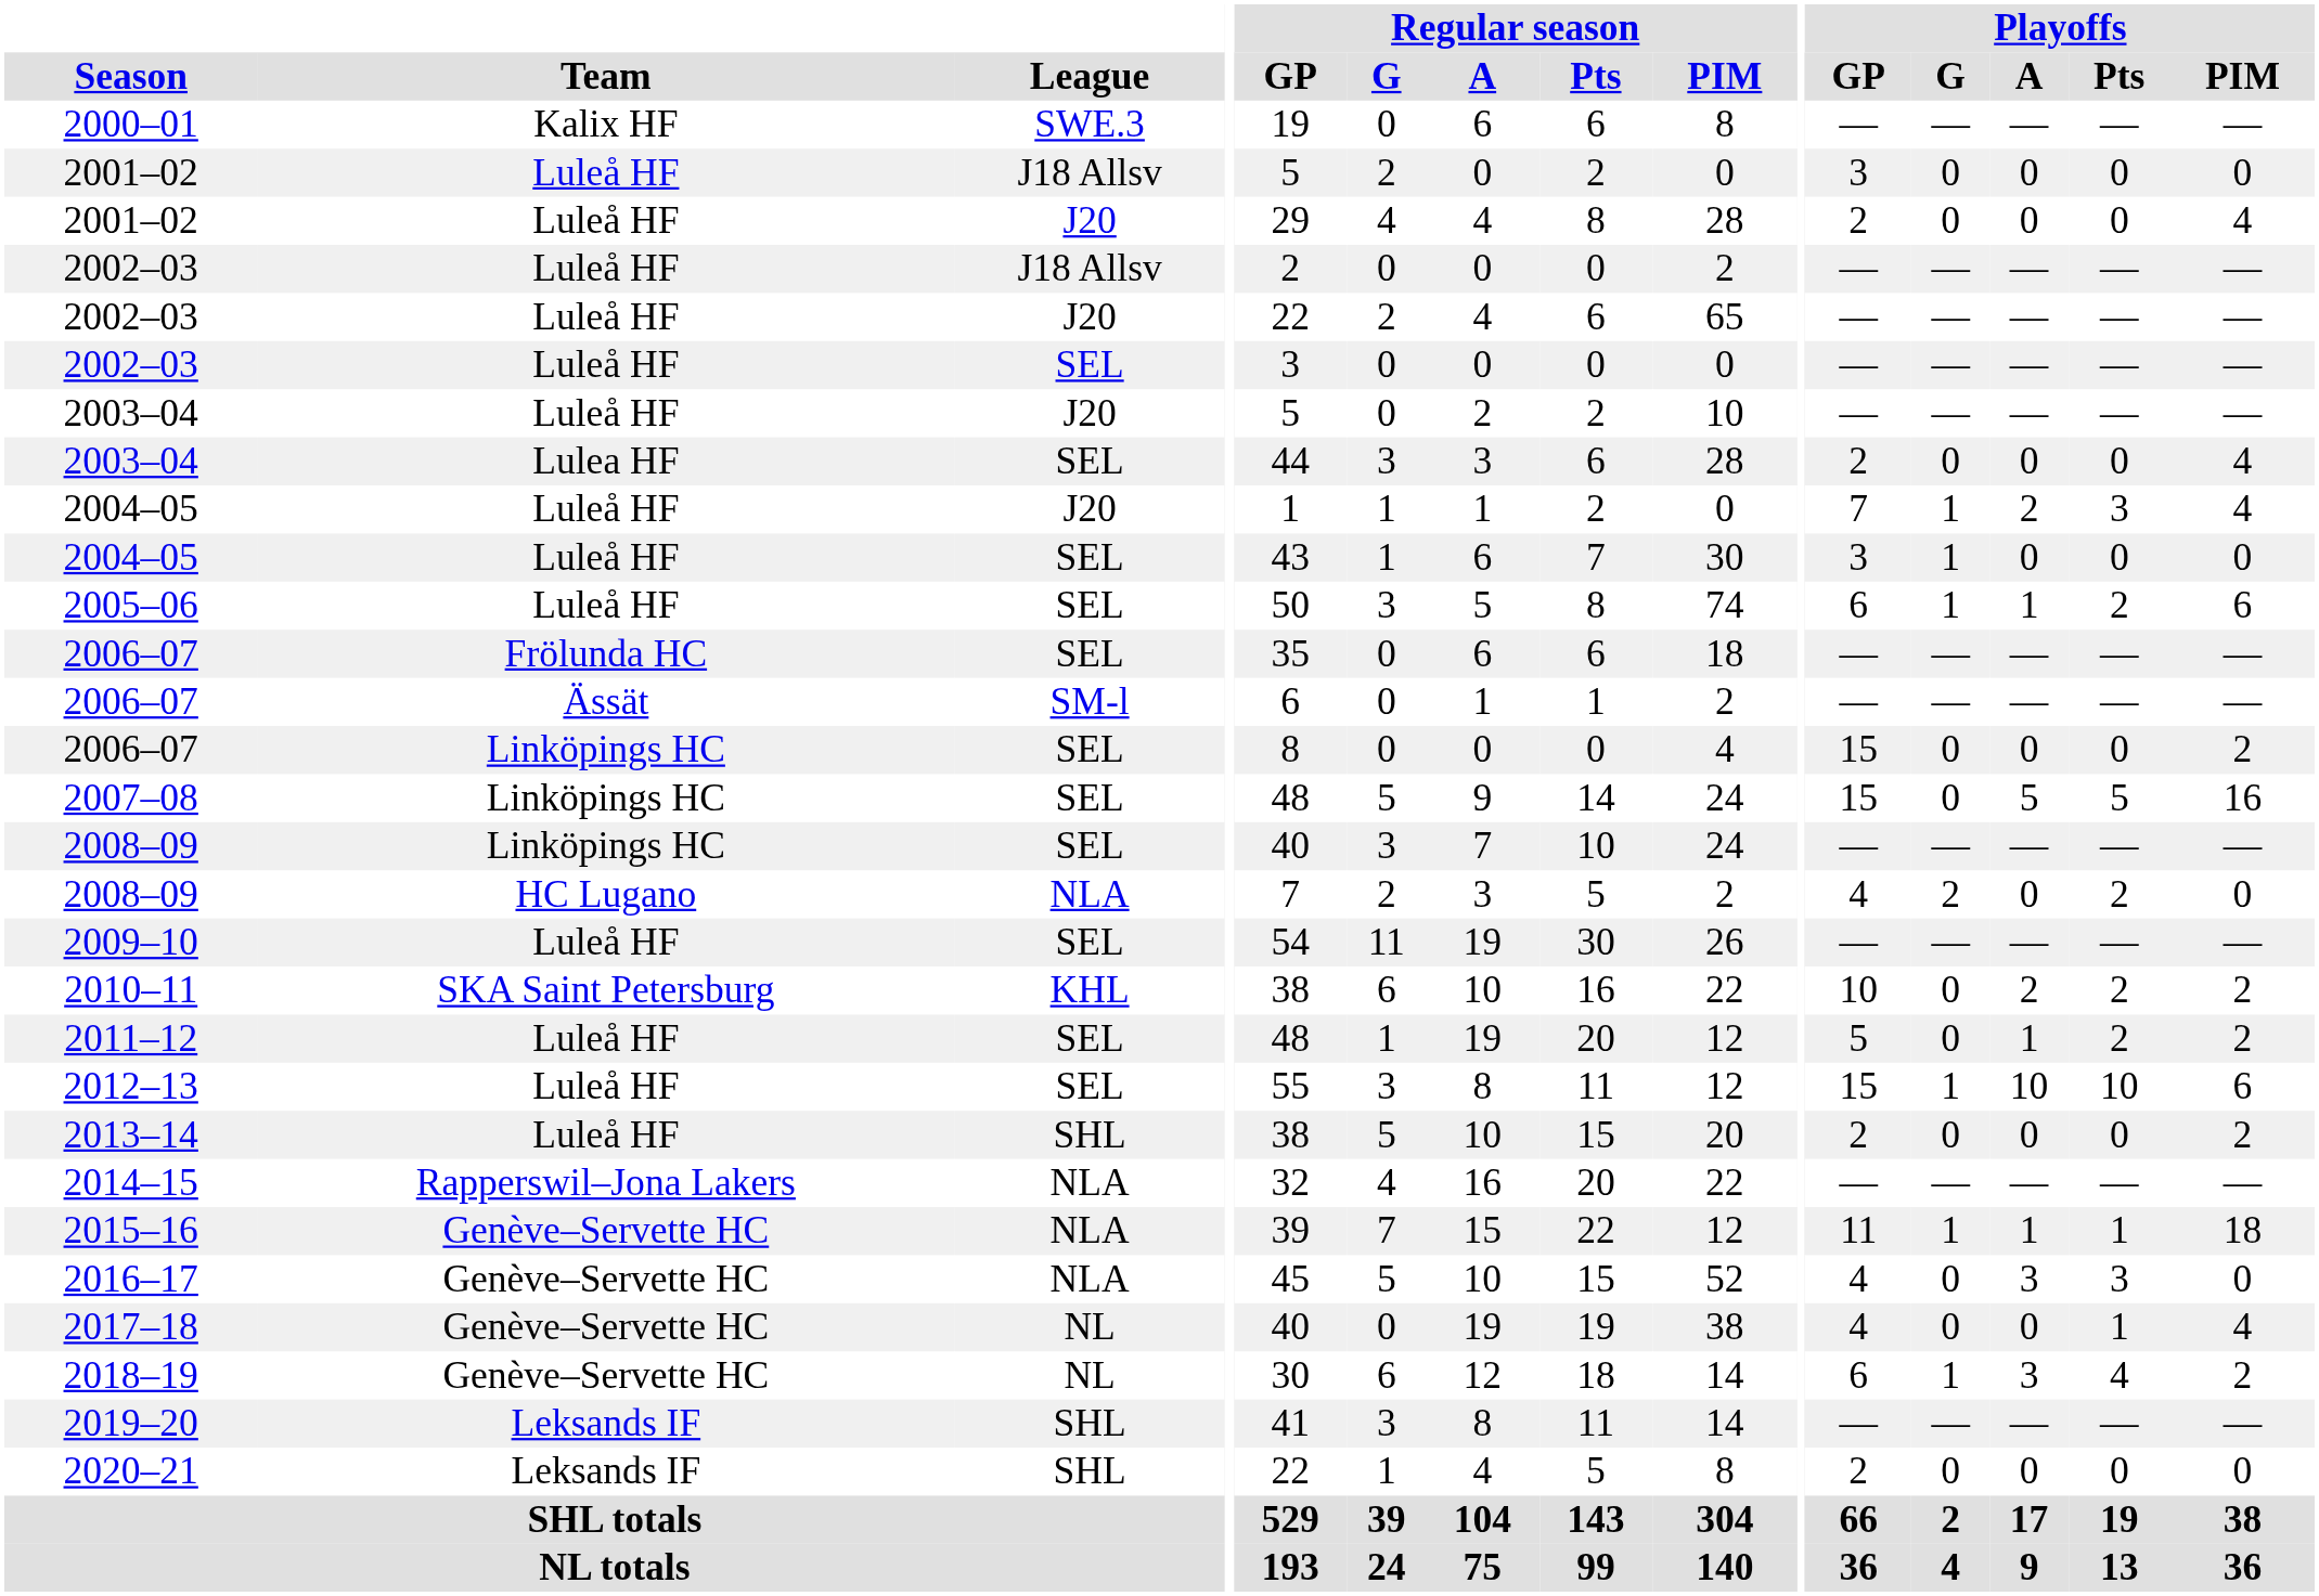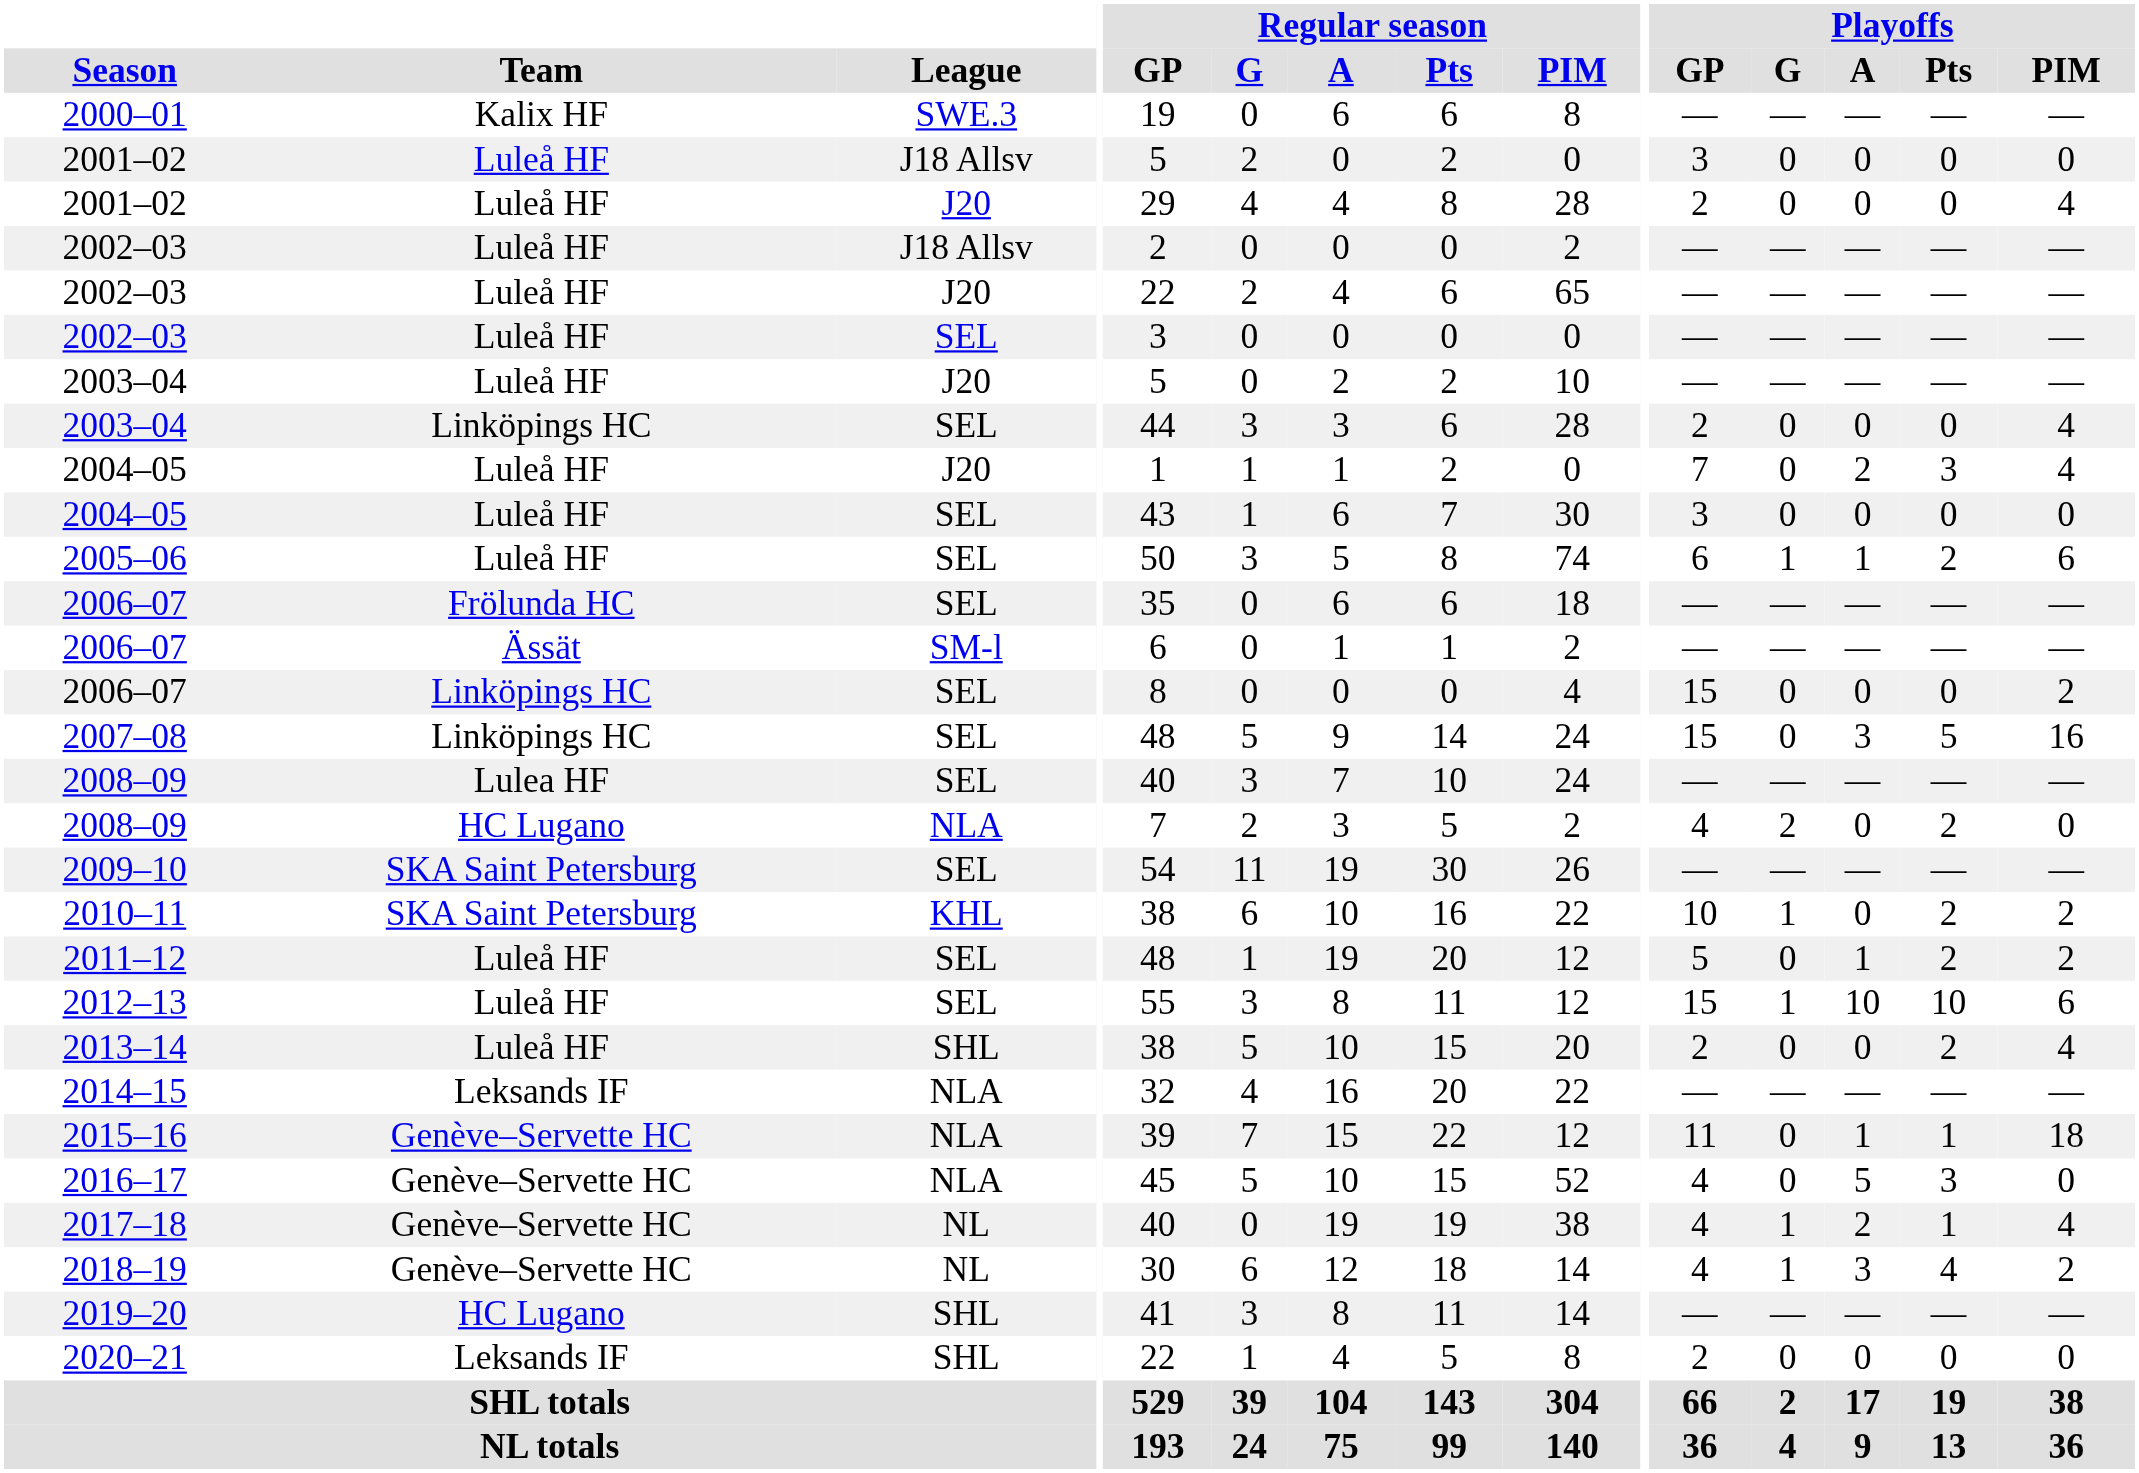2003–04 / SEL | Team: Lulea HF -> Linköpings HC
2004–05 / J20 | Playoffs / G: 1 -> 0
2004–05 / SEL | Playoffs / G: 1 -> 0
2007–08 | Playoffs / A: 5 -> 3
2008–09 / SEL | Team: Linköpings HC -> Lulea HF
2009–10 | Team: Luleå HF -> SKA Saint Petersburg
2010–11 | Playoffs / G: 0 -> 1
2010–11 | Playoffs / A: 2 -> 0
2013–14 | Playoffs / Pts: 0 -> 2
2013–14 | Playoffs / PIM: 2 -> 4
2014–15 | Team: Rapperswil–Jona Lakers -> Leksands IF
2015–16 | Playoffs / G: 1 -> 0
2016–17 | Playoffs / A: 3 -> 5
2017–18 | Playoffs / G: 0 -> 1
2017–18 | Playoffs / A: 0 -> 2
2018–19 | Playoffs / GP: 6 -> 4
2019–20 | Team: Leksands IF -> HC Lugano
